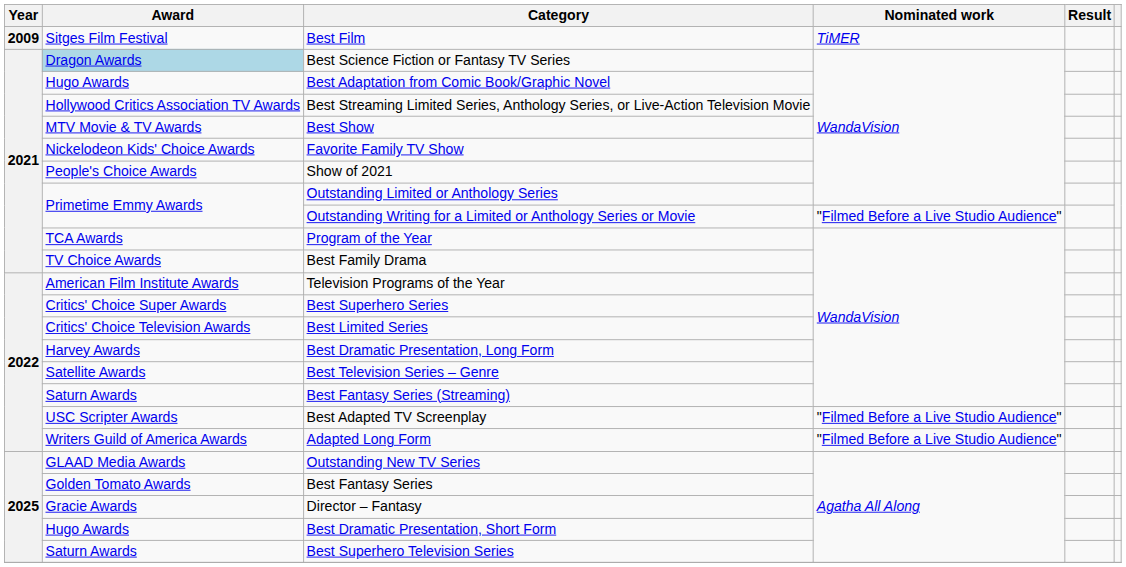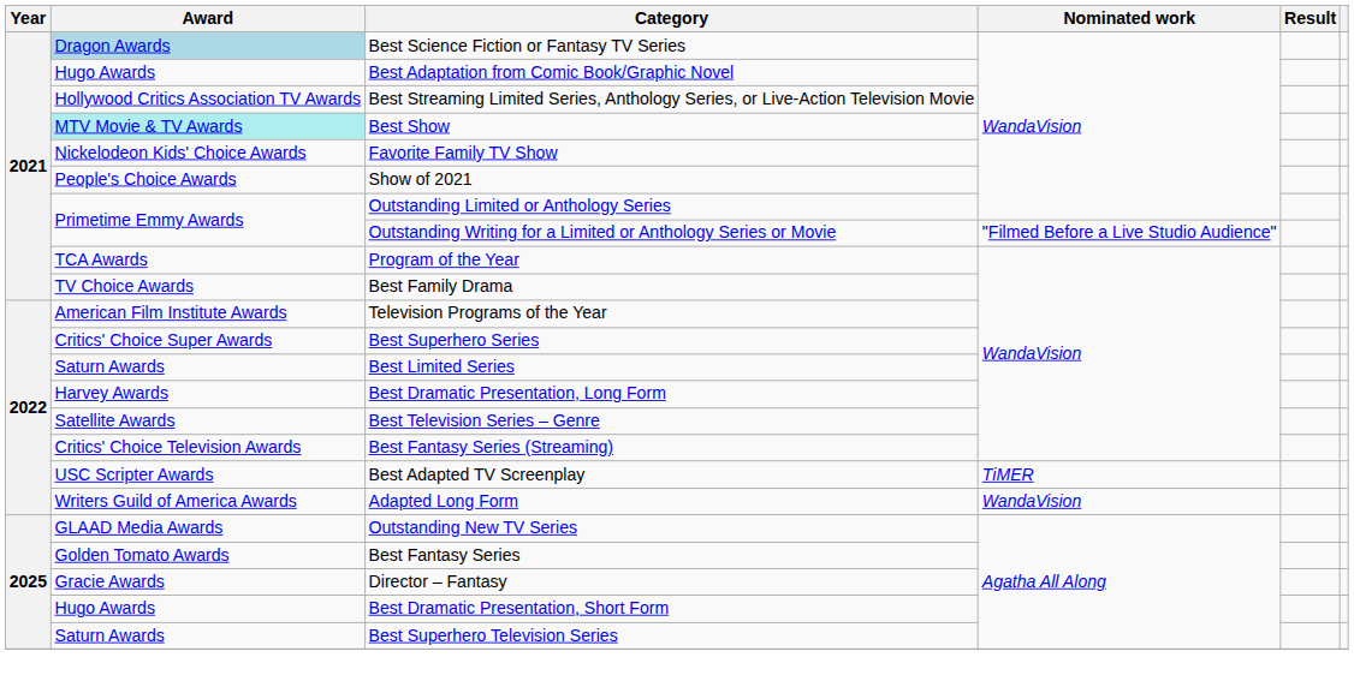- row: 2009 | Sitges Film Festival | Best Film | TiMER
Best Show | Award: no background -> paleturquoise background
Best Limited Series | Award: Critics' Choice Television Awards -> Saturn Awards
Best Fantasy Series (Streaming) | Award: Saturn Awards -> Critics' Choice Television Awards
Best Adapted TV Screenplay | Nominated work: "Filmed Before a Live Studio Audience" -> TiMER
Adapted Long Form | Nominated work: "Filmed Before a Live Studio Audience" -> WandaVision
